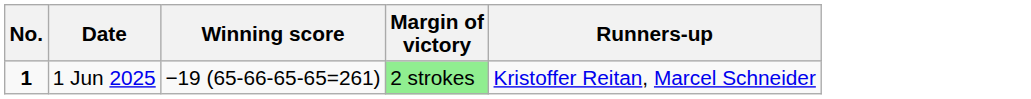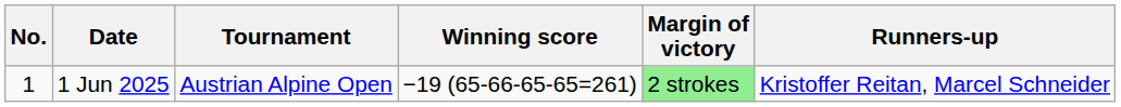+ column: Tournament | Austrian Alpine Open
1 Jun 2025 | No.: bold -> normal
